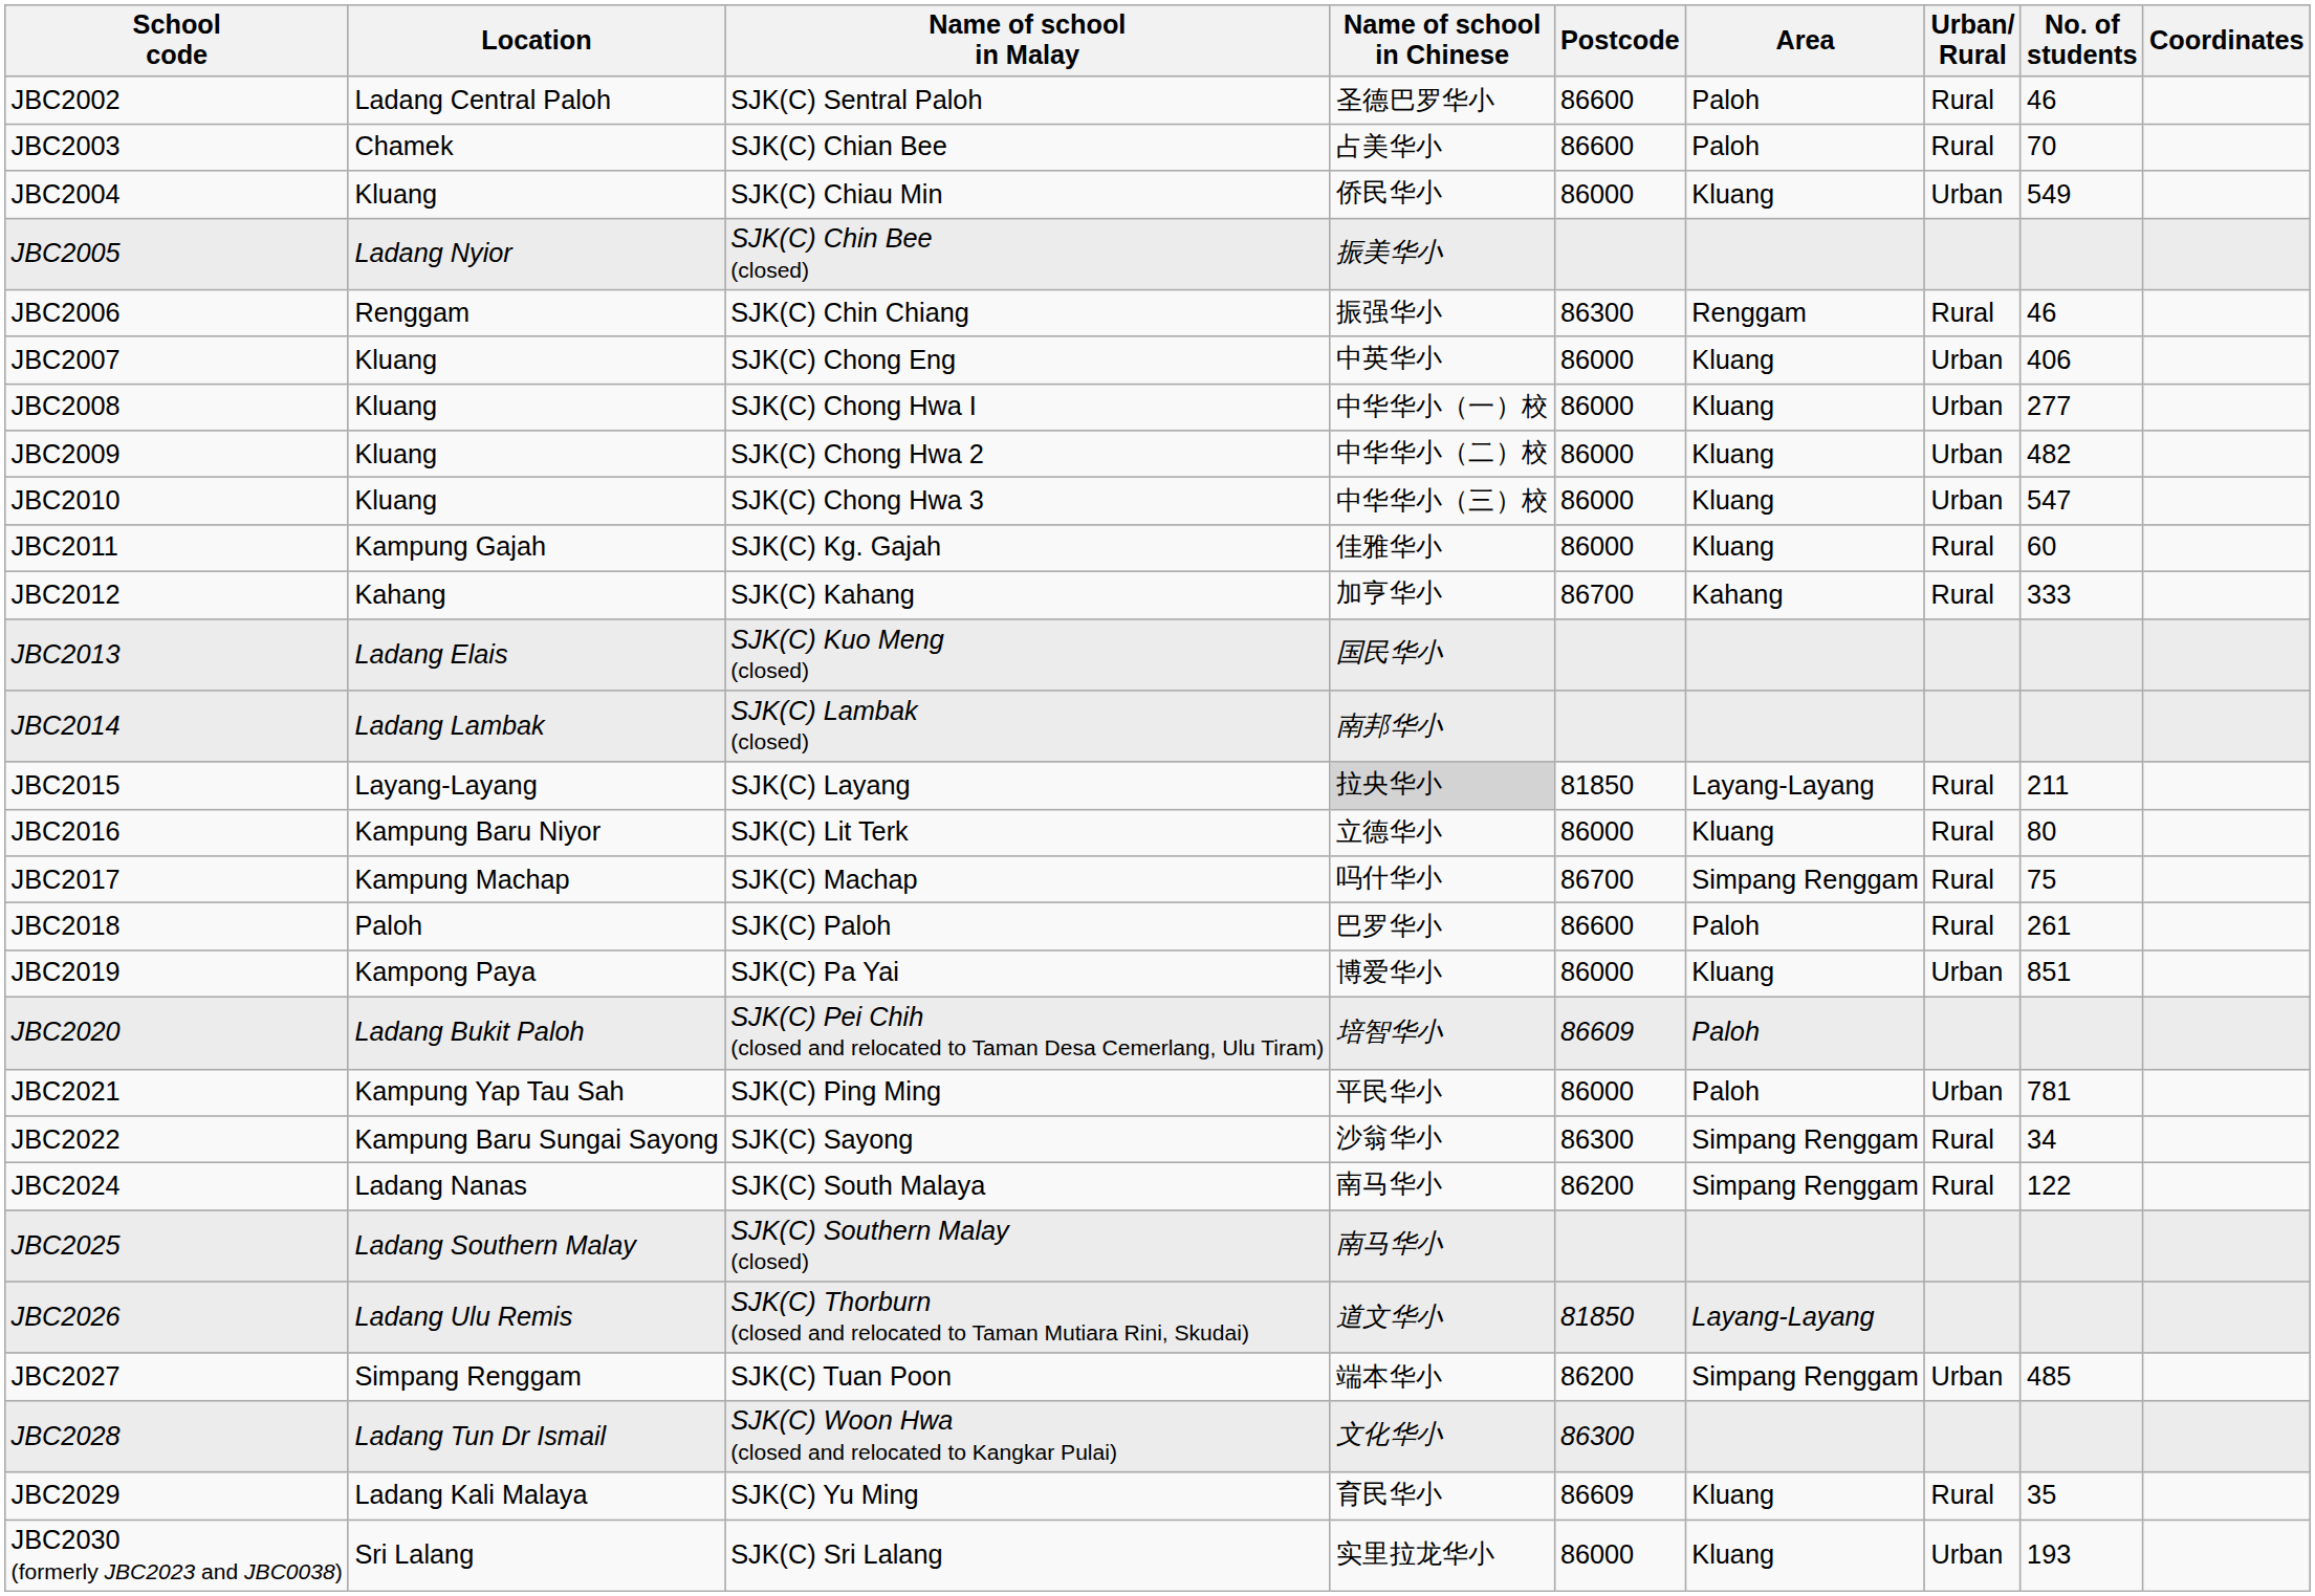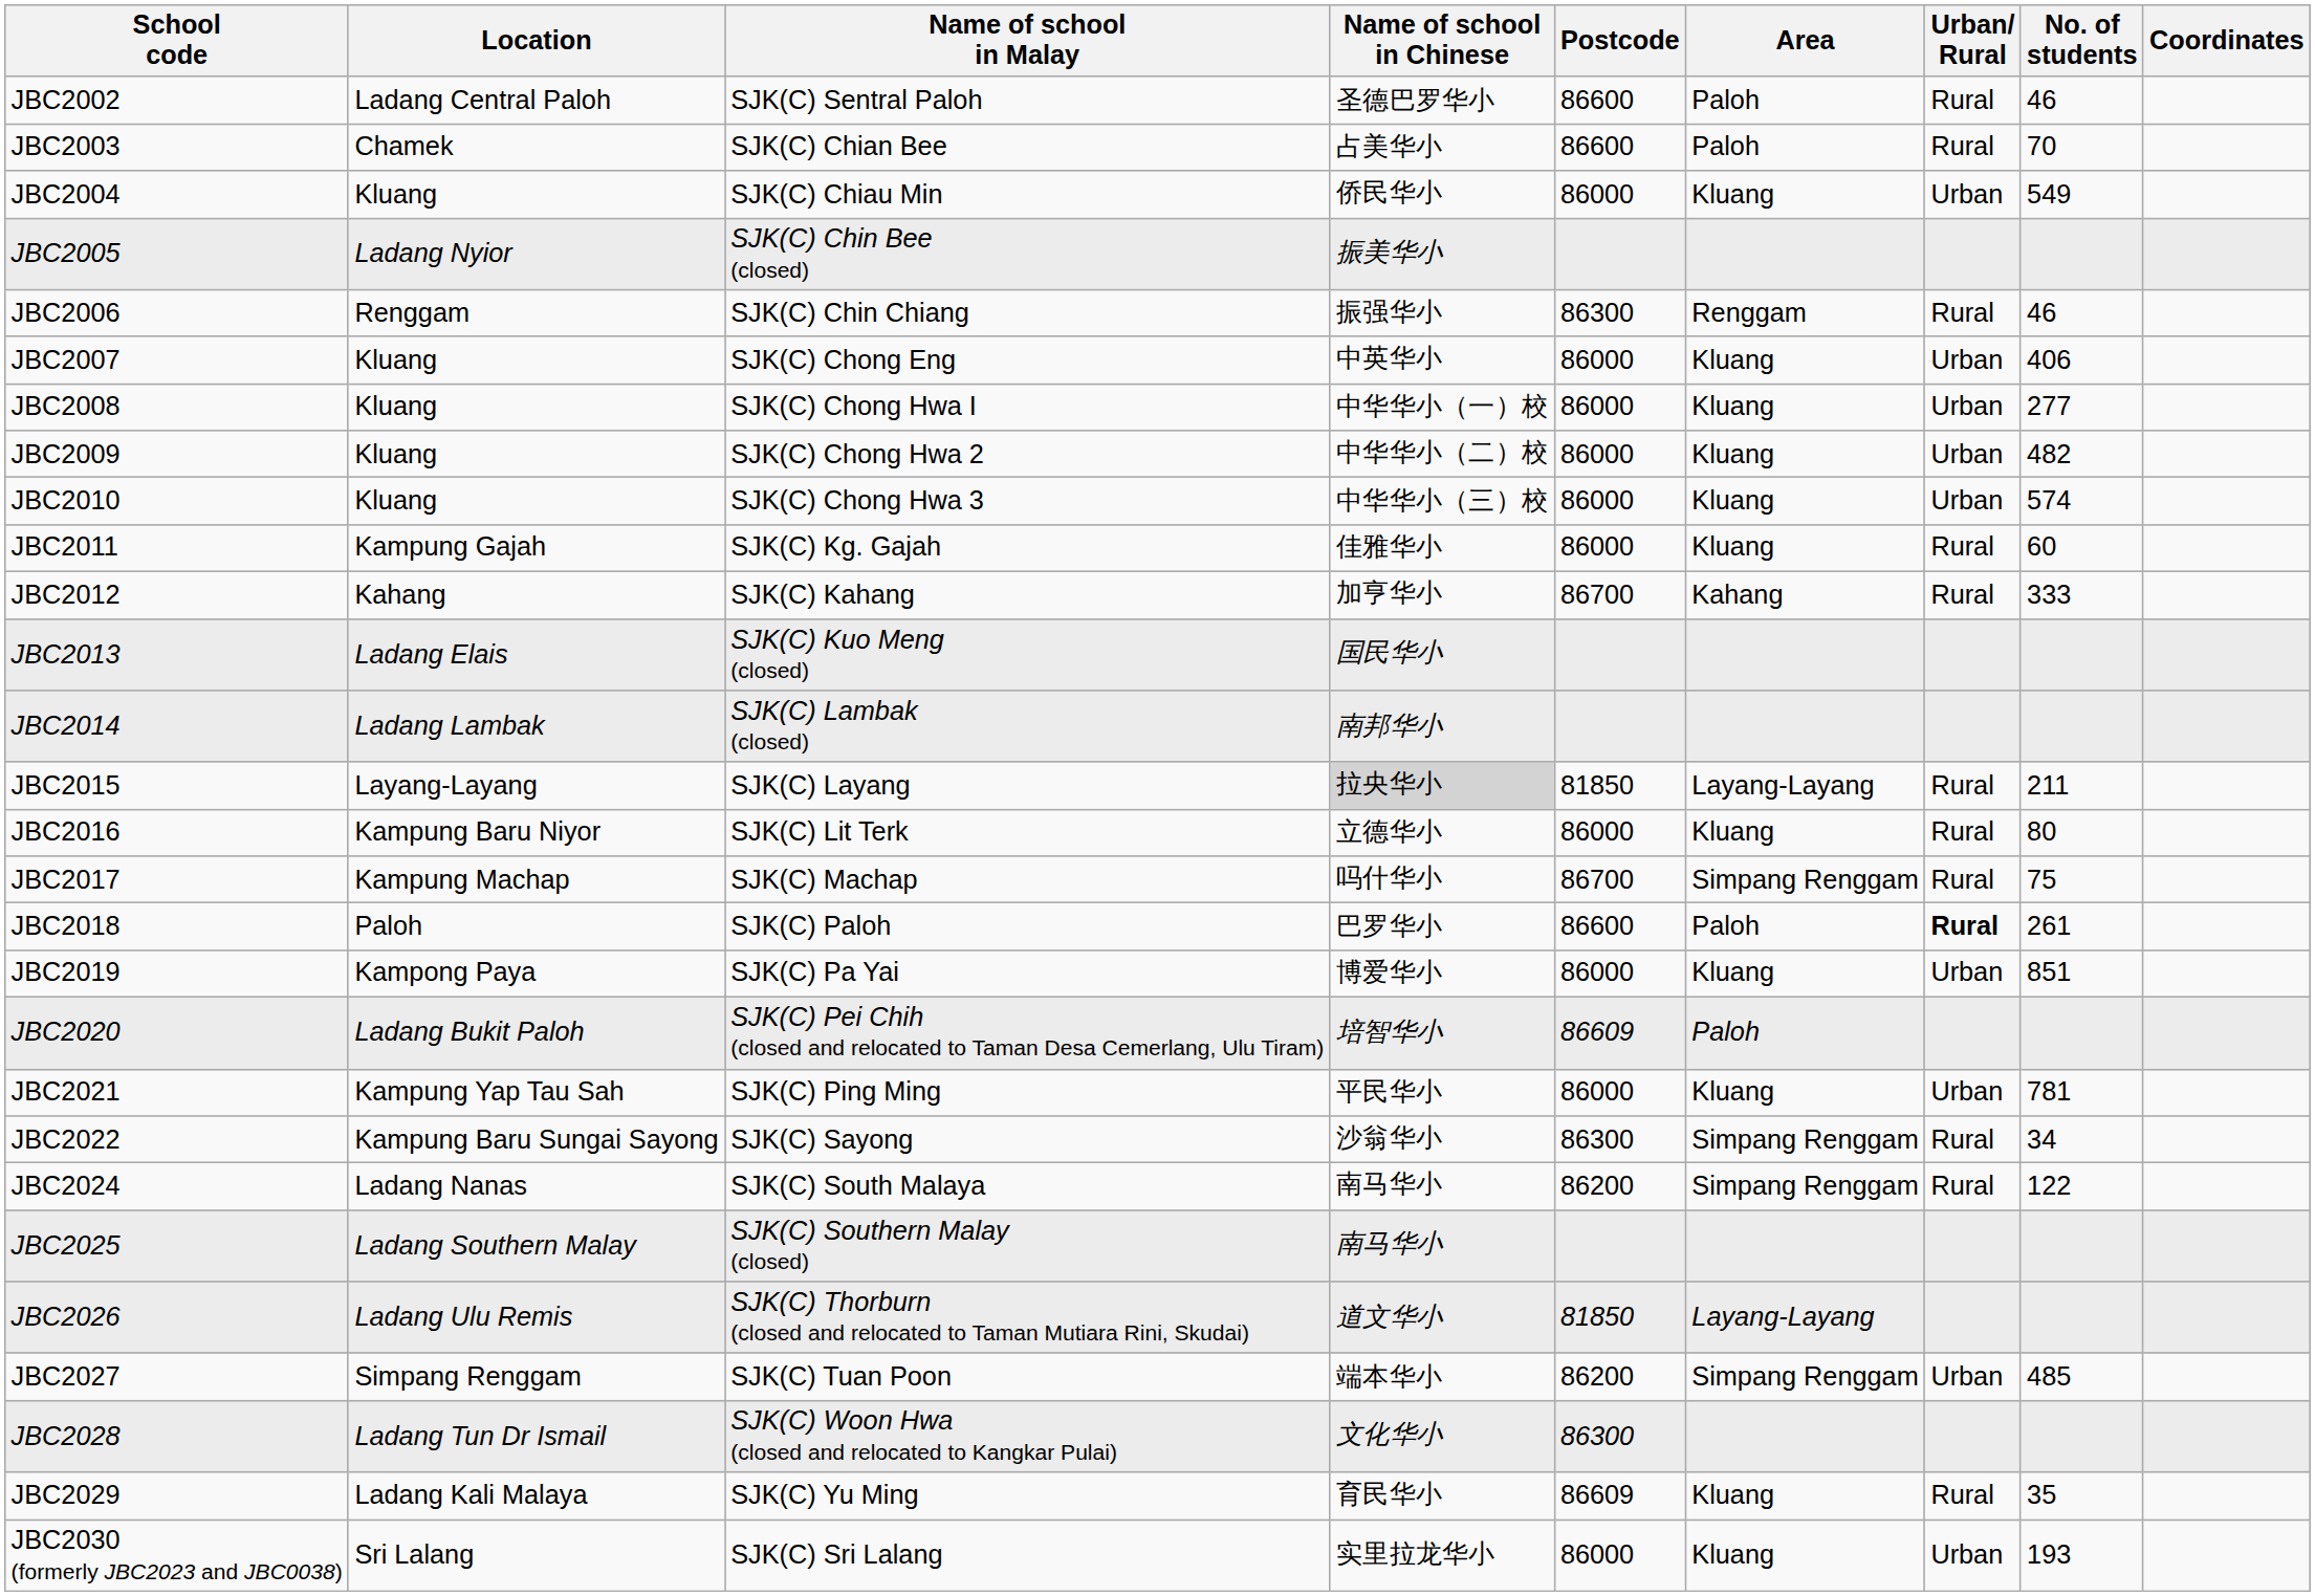JBC2010 | No. of students: 547 -> 574
JBC2018 | Urban/ Rural: normal -> bold
JBC2021 | Area: Paloh -> Kluang
